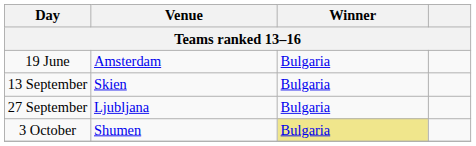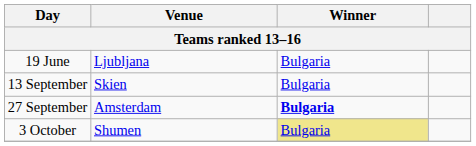19 June | Venue: Amsterdam -> Ljubljana
27 September | Venue: Ljubljana -> Amsterdam
27 September | Winner: normal -> bold
